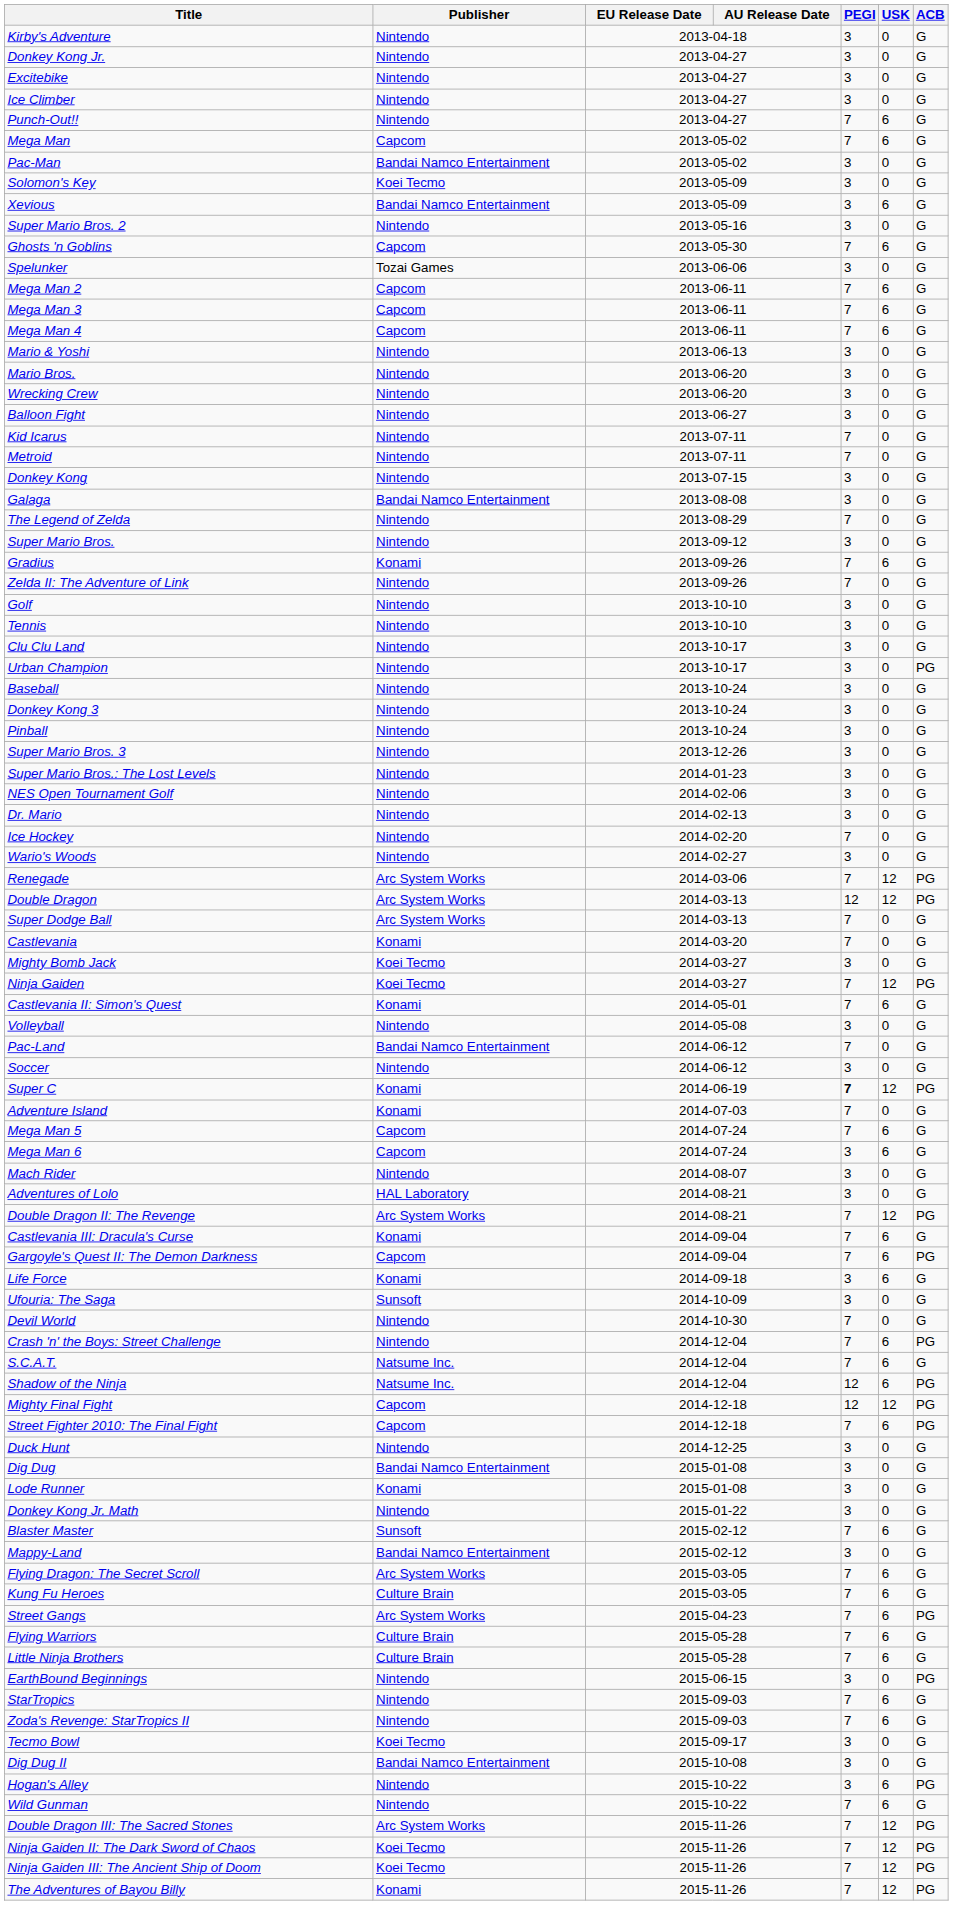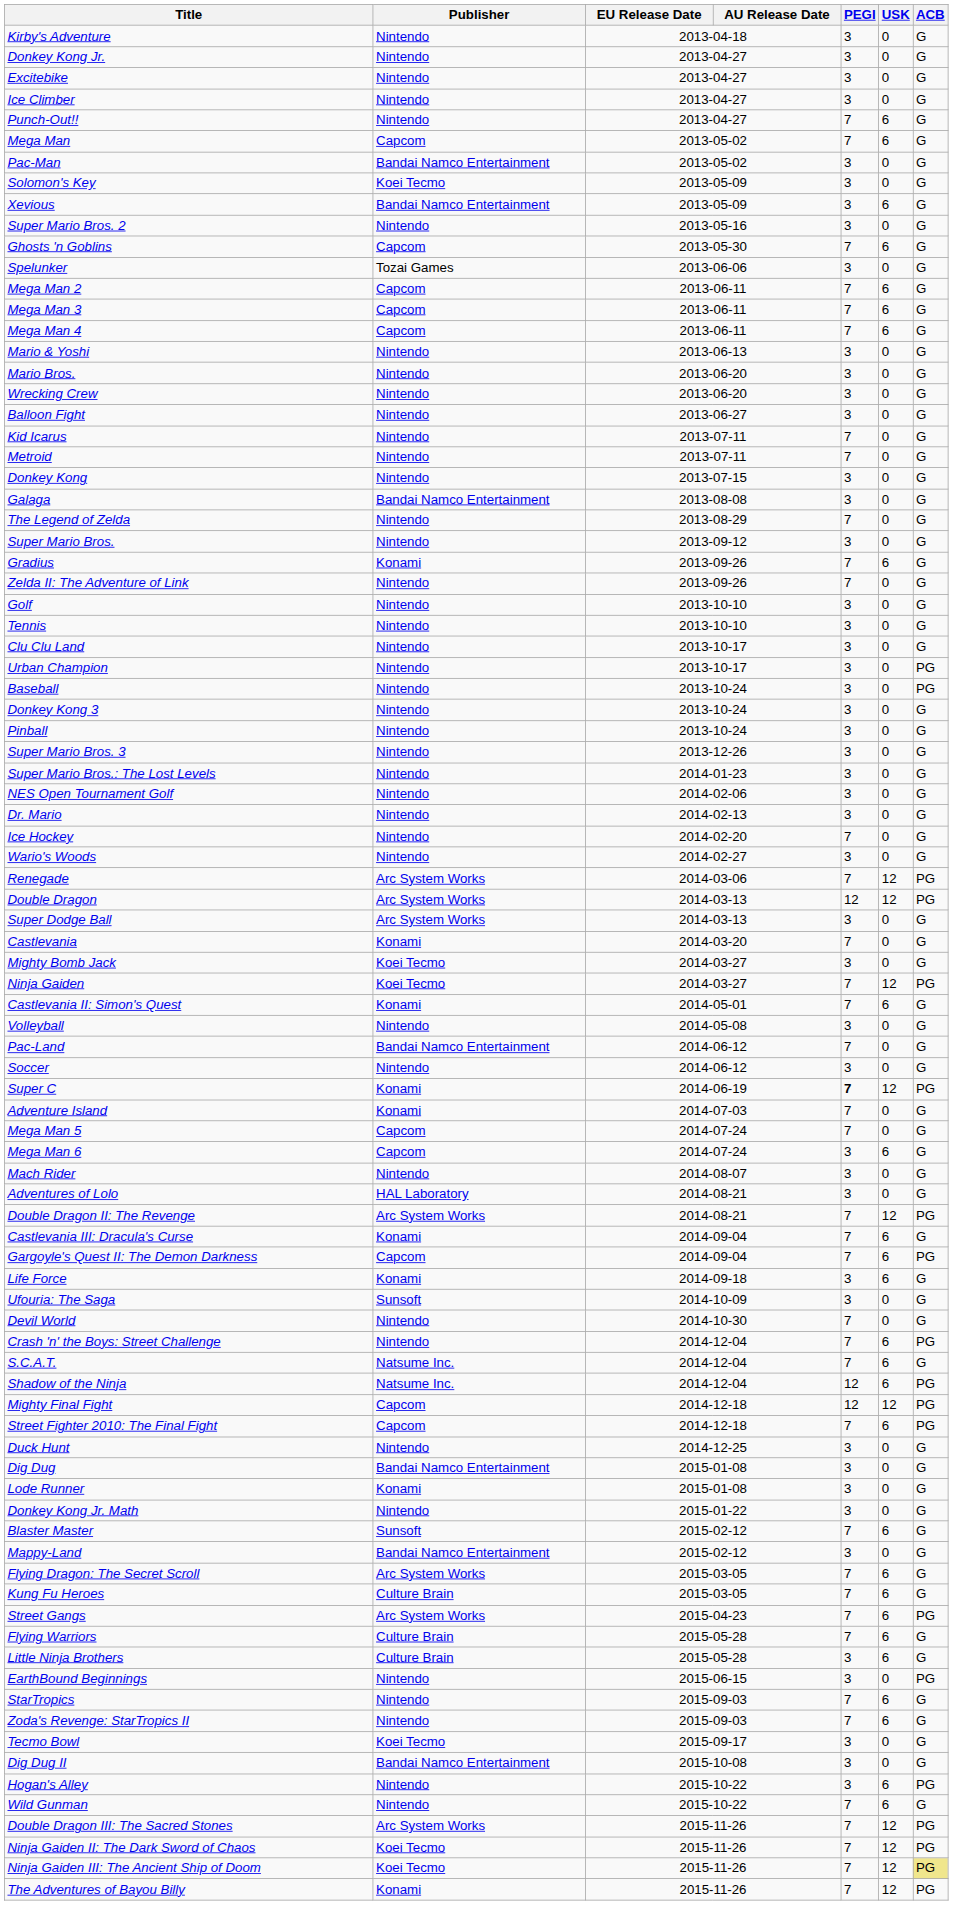Baseball | ACB: G -> PG
Super Dodge Ball | PEGI: 7 -> 3
Mega Man 5 | USK: 6 -> 0
Little Ninja Brothers | PEGI: 7 -> 3
Ninja Gaiden III: The Ancient Ship of Doom | ACB: no background -> khaki background
